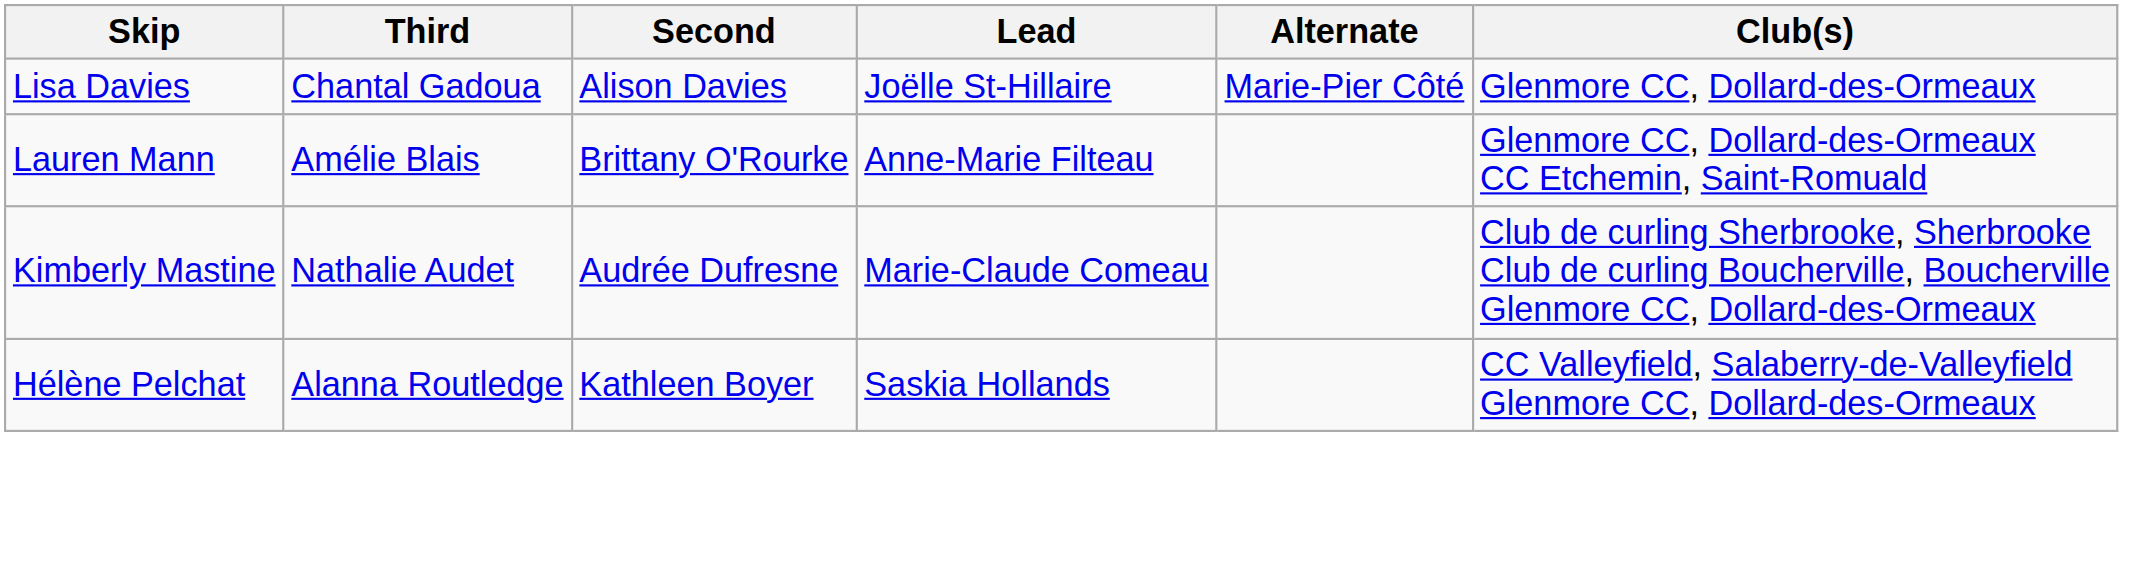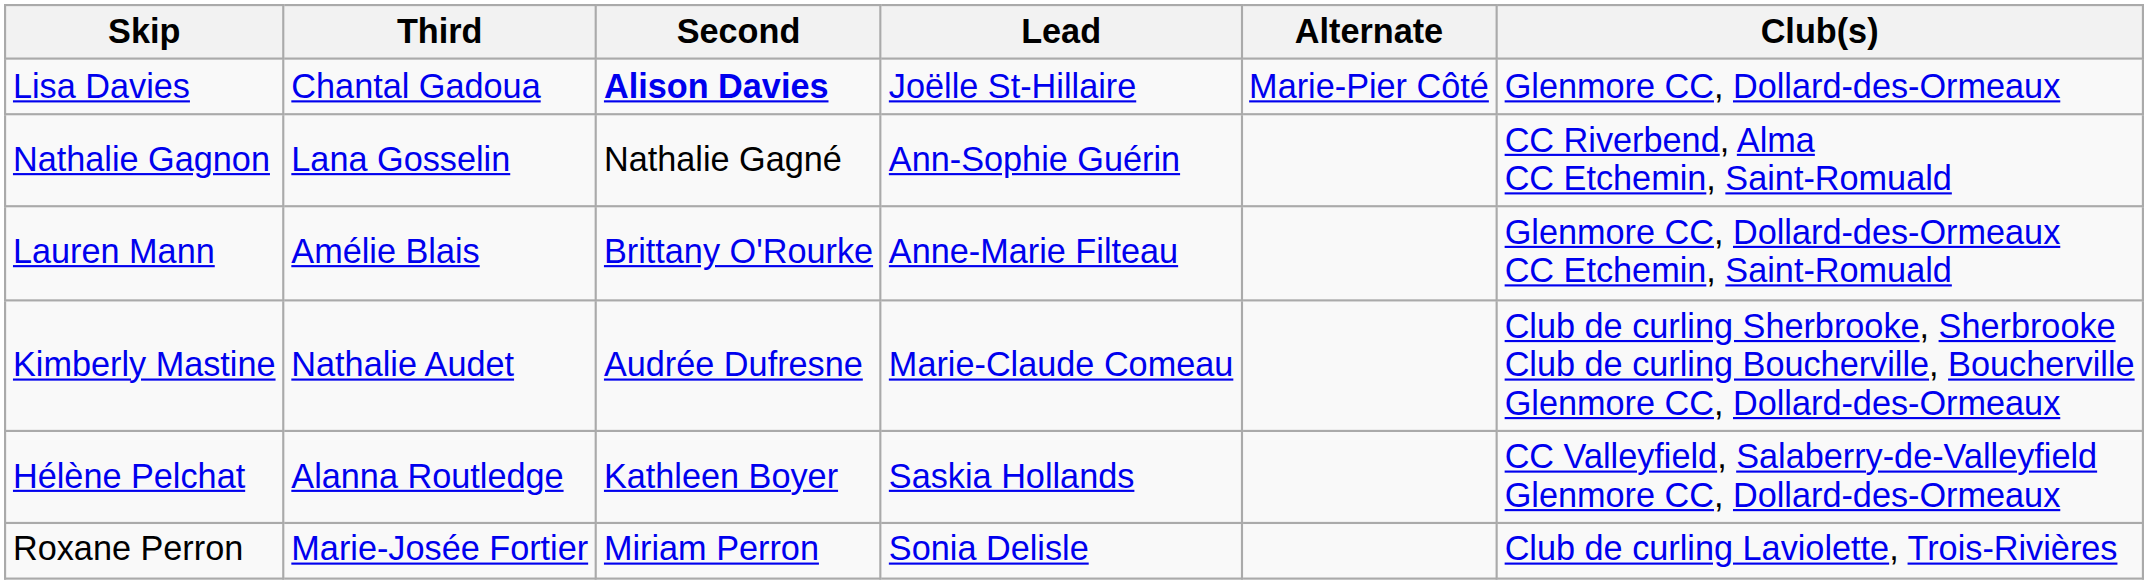Lisa Davies | Second: normal -> bold
+ row: Nathalie Gagnon | Lana Gosselin | Nathalie Gagné | Ann-Sophie Guérin | CC Riverbend, Alma CC Etchemin, Saint-Romuald
+ row: Roxane Perron | Marie-Josée Fortier | Miriam Perron | Sonia Delisle | Club de curling Laviolette, Trois-Rivières
